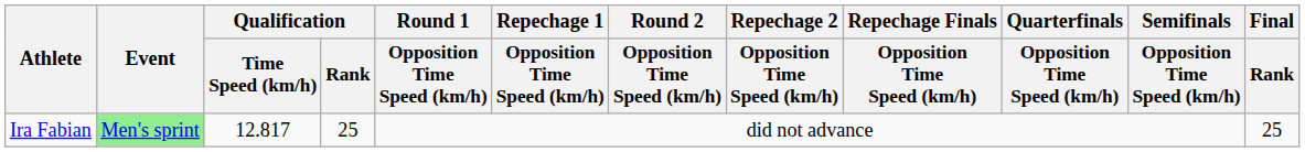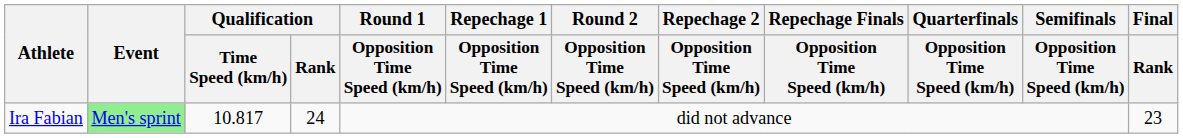Ira Fabian | Qualification / Time Speed (km/h): 12.817 -> 10.817
Ira Fabian | Qualification / Rank: 25 -> 24
Ira Fabian | Final / Rank: 25 -> 23
